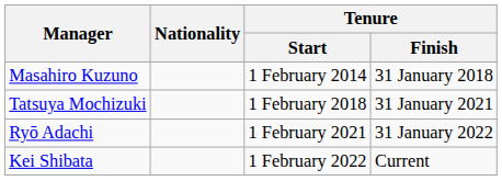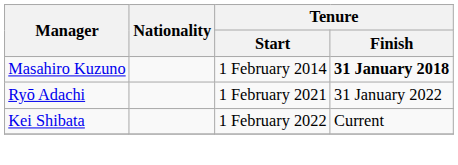Masahiro Kuzuno | Tenure / Finish: normal -> bold
- row: Tatsuya Mochizuki | 1 February 2018 | 31 January 2021
